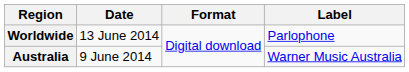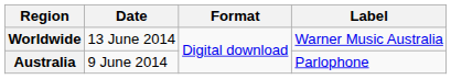Worldwide | Label: Parlophone -> Warner Music Australia
Australia | Label: Warner Music Australia -> Parlophone
